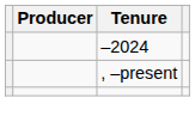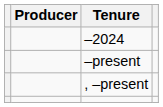+ row: –present
